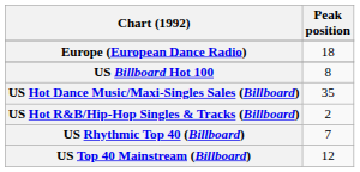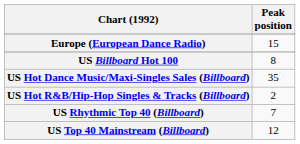Europe (European Dance Radio) | Peak position: 18 -> 15
